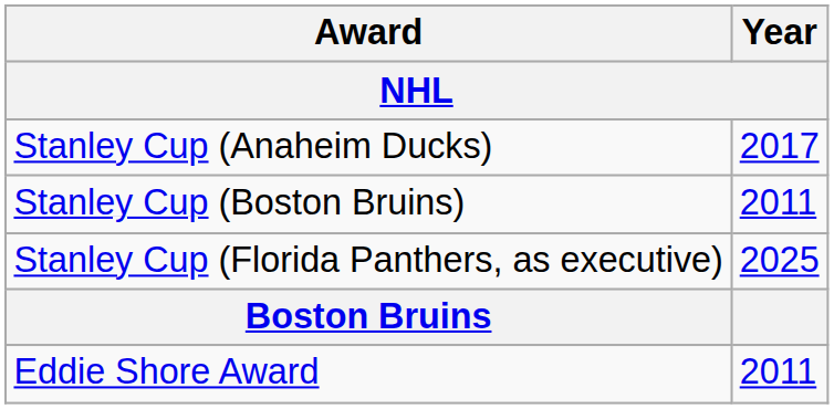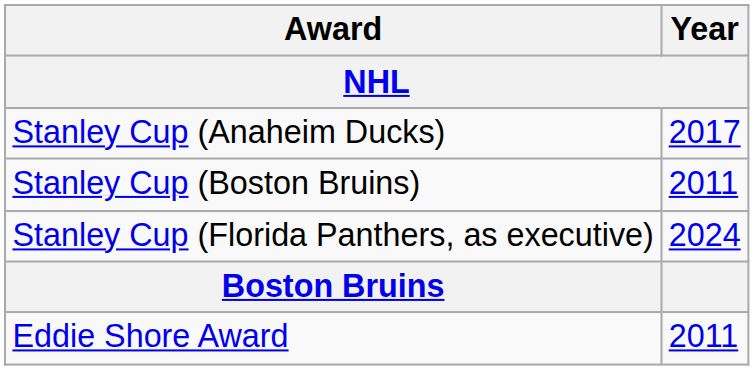Stanley Cup (Florida Panthers, as executive) | Year: 2025 -> 2024
